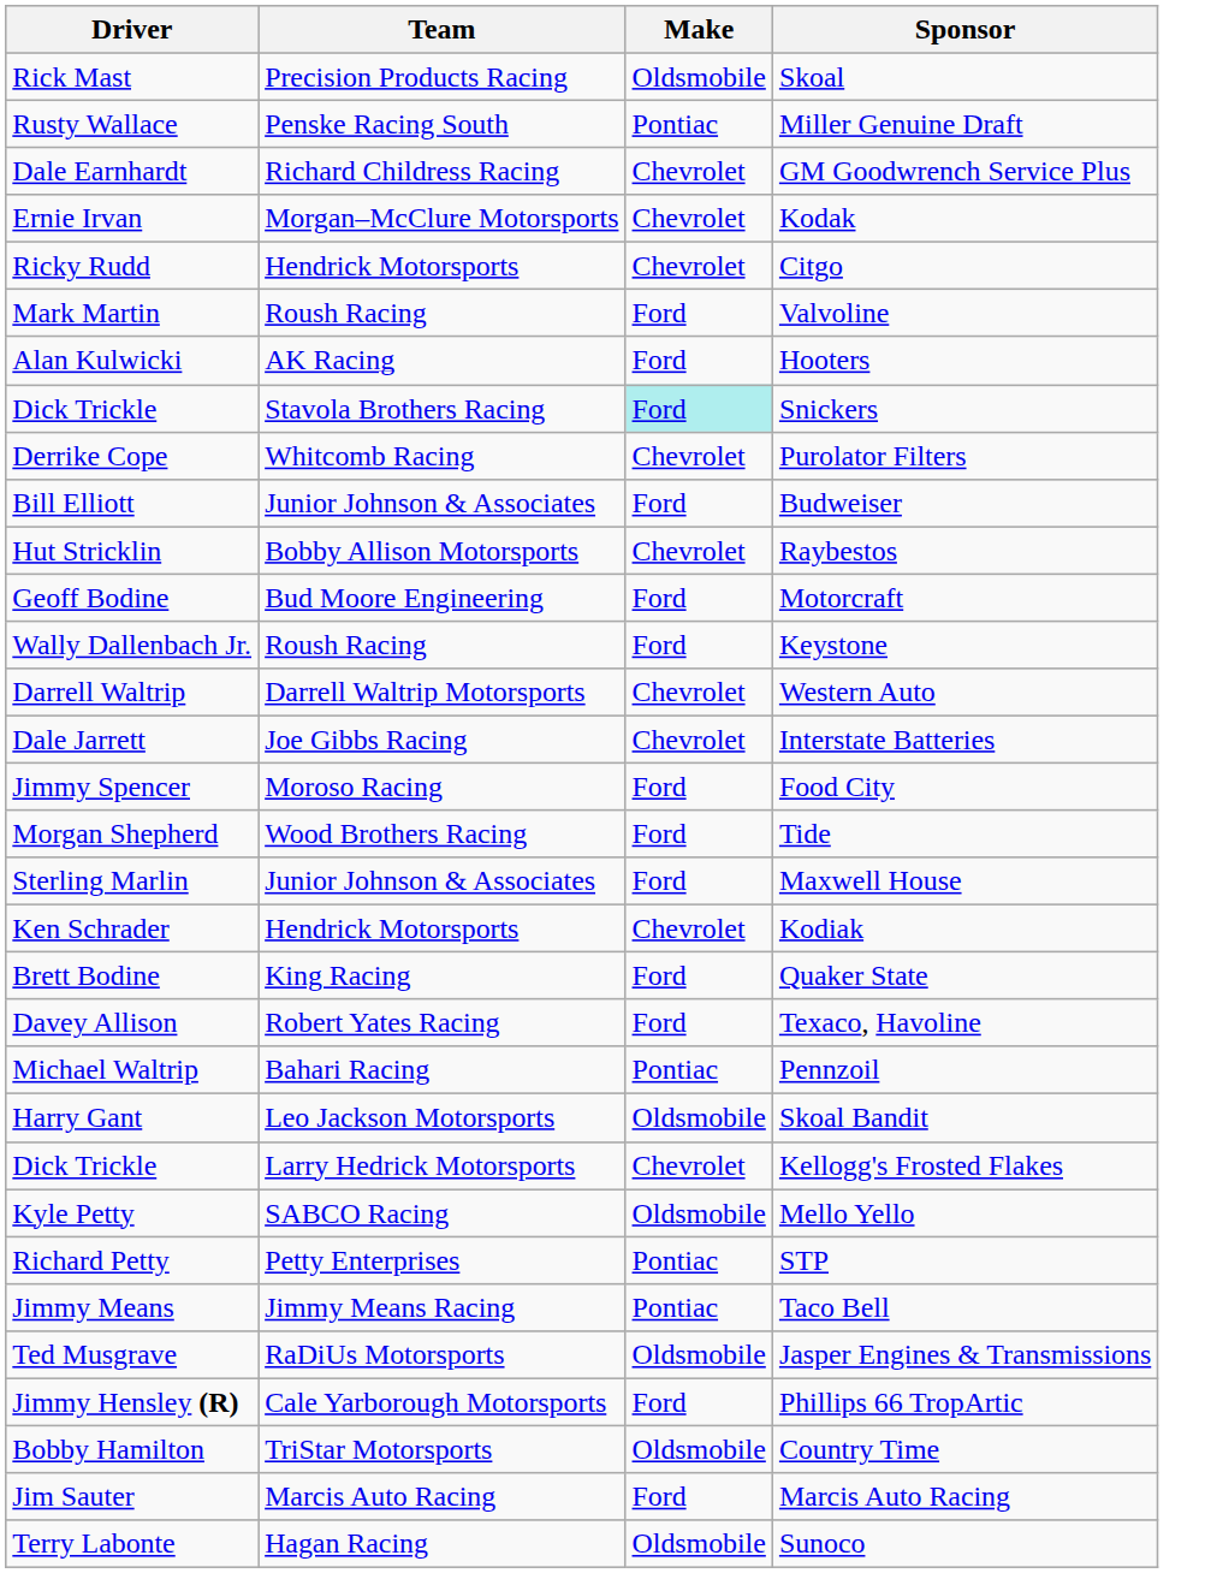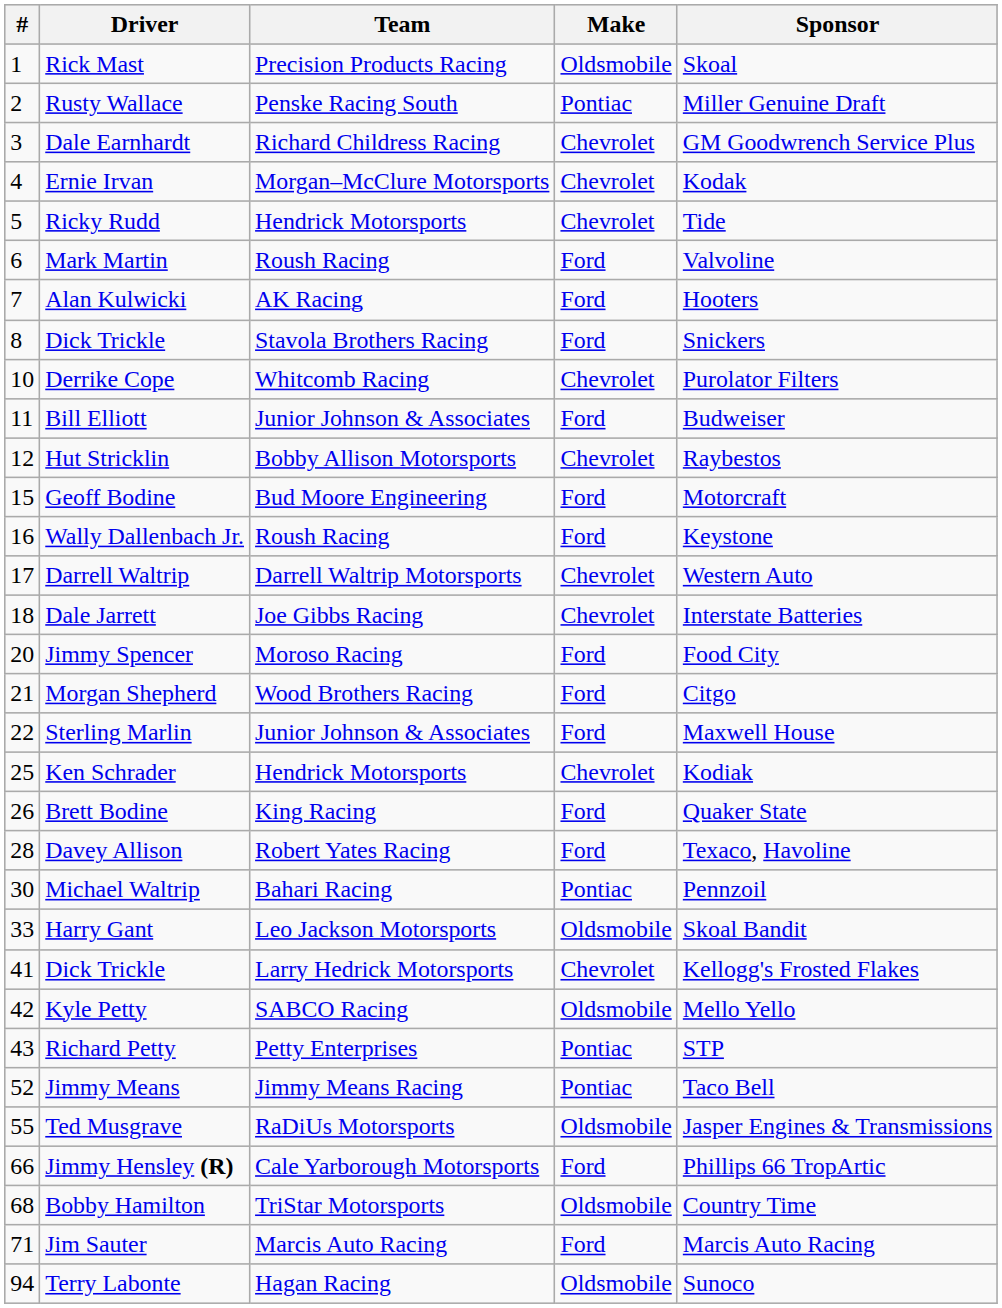+ column: # | 1 | 2 | 3 | 4 | 5 | 6 | 7 | 8 | 10 | 11 | 12 | 15 | 16 | 17 | 18 | 20 | 21 | 22 | 25 | 26 | 28 | 30 | 33 | 41 | 42 | 43 | 52 | 55 | 66 | 68 | 71 | 94
Ricky Rudd | Sponsor: Citgo -> Tide
Dick Trickle / Stavola Brothers Racing | Make: paleturquoise background -> no background
Morgan Shepherd | Sponsor: Tide -> Citgo
